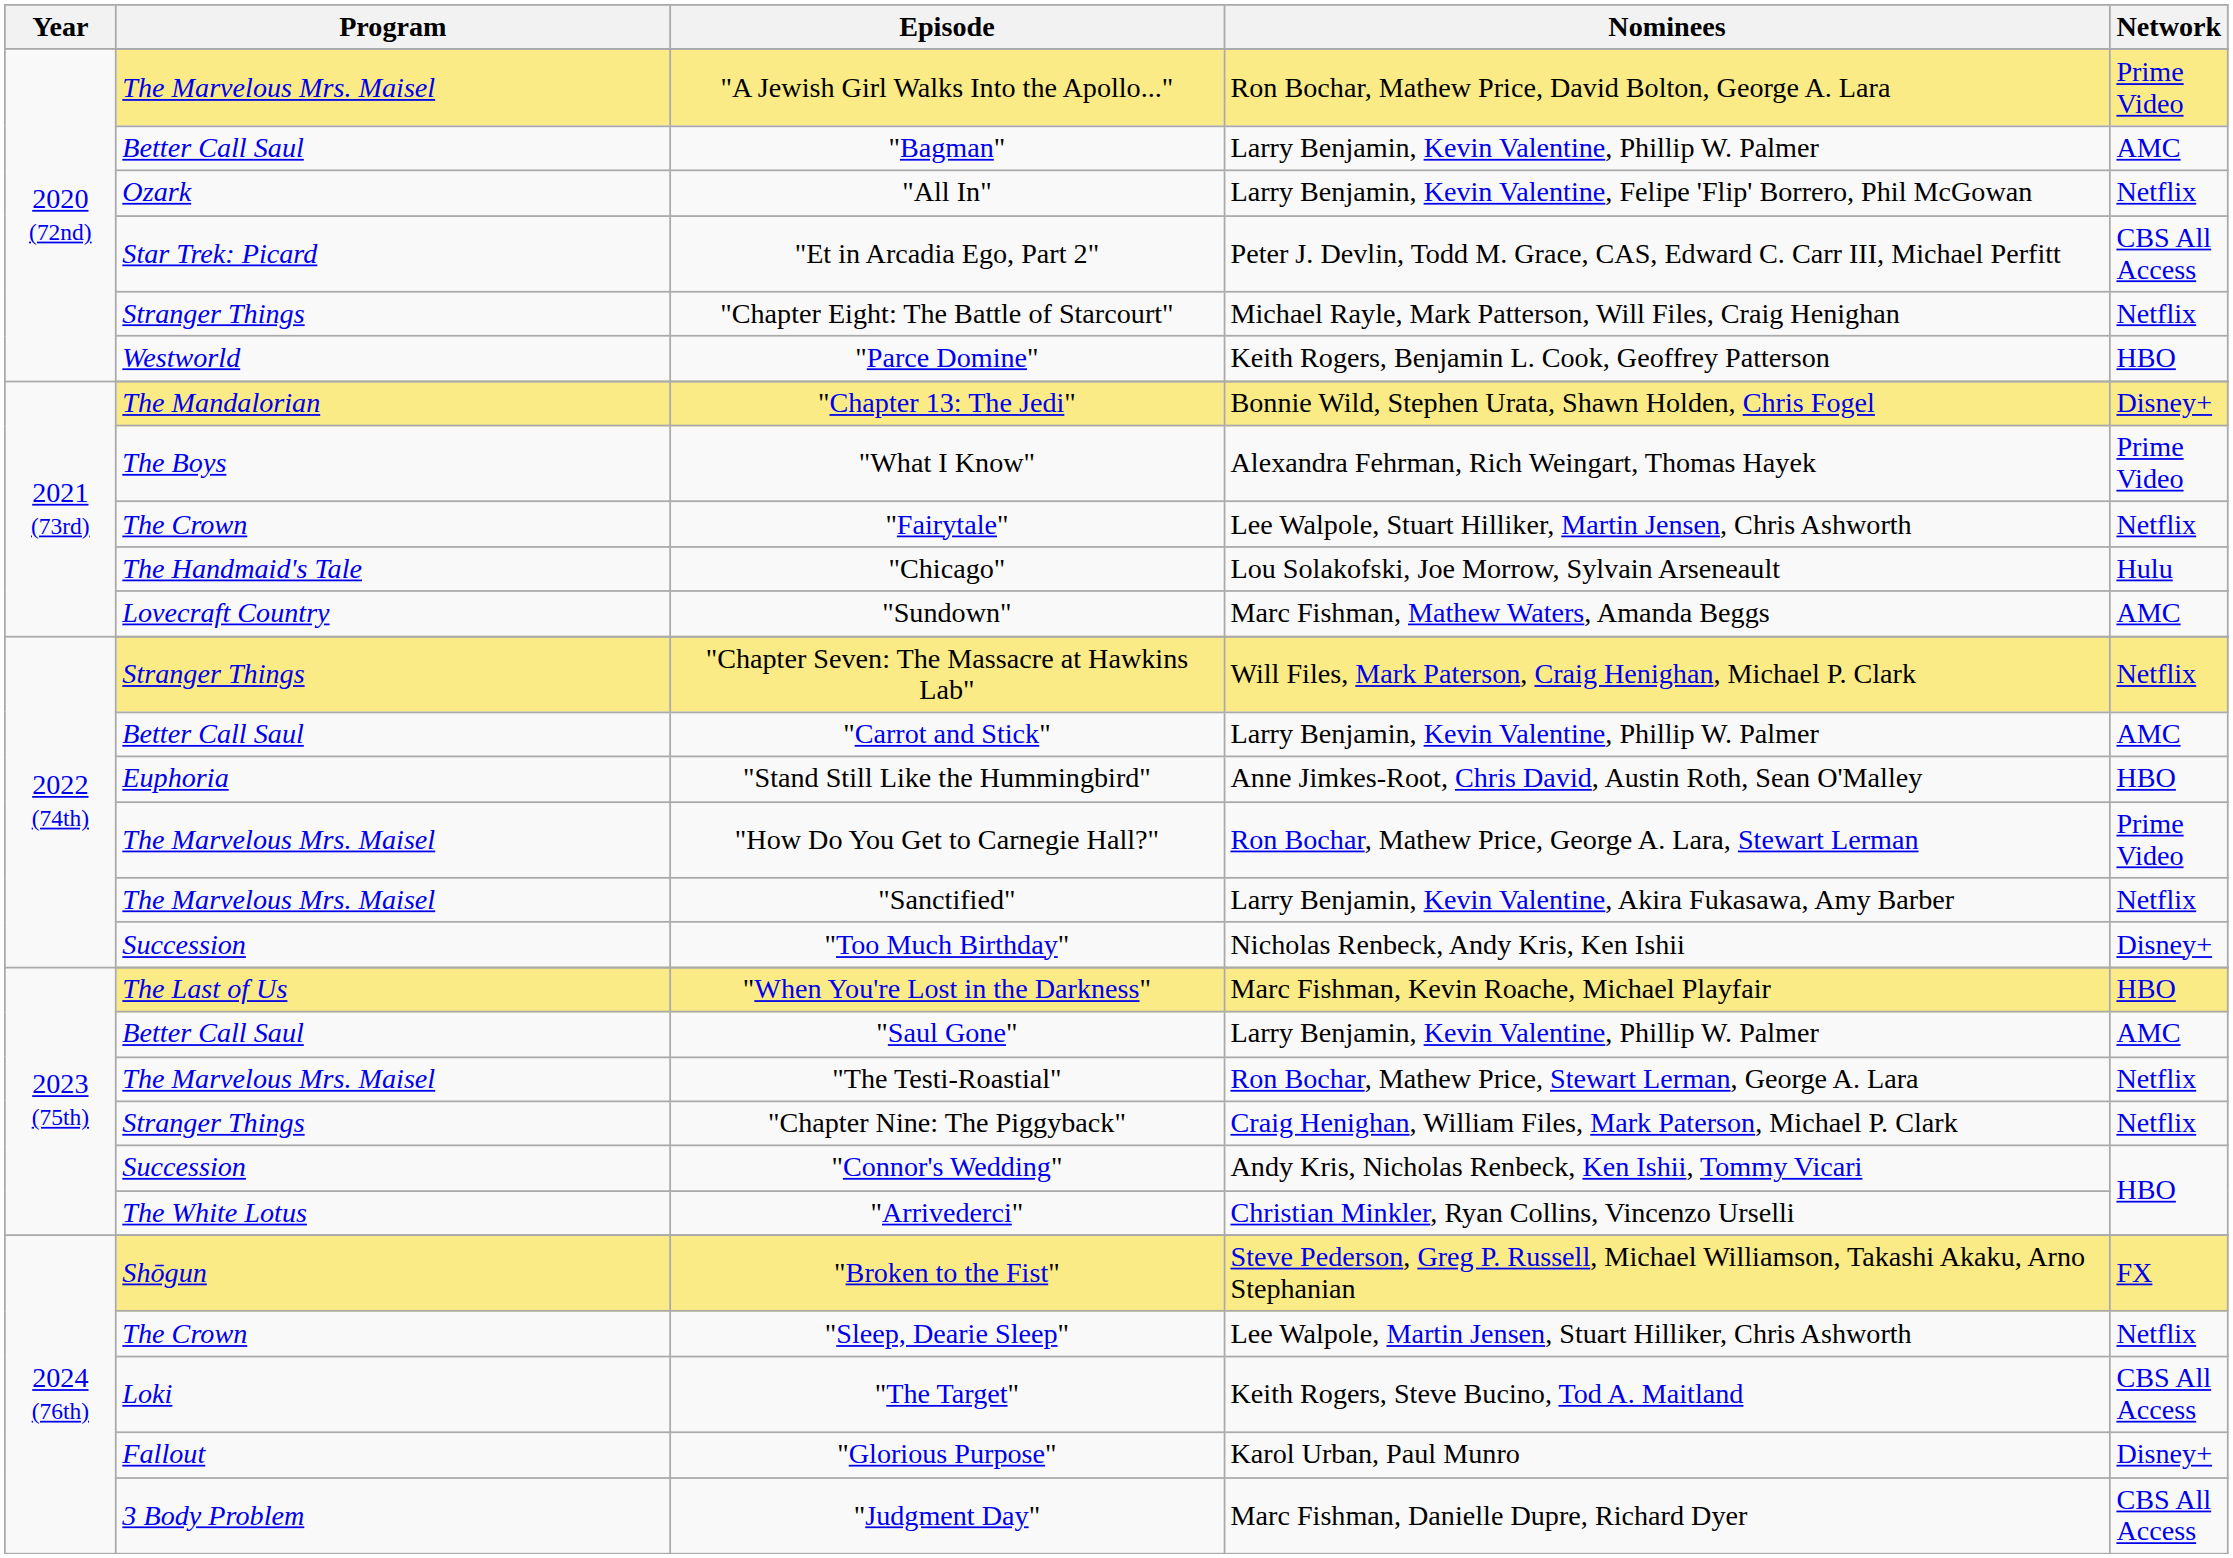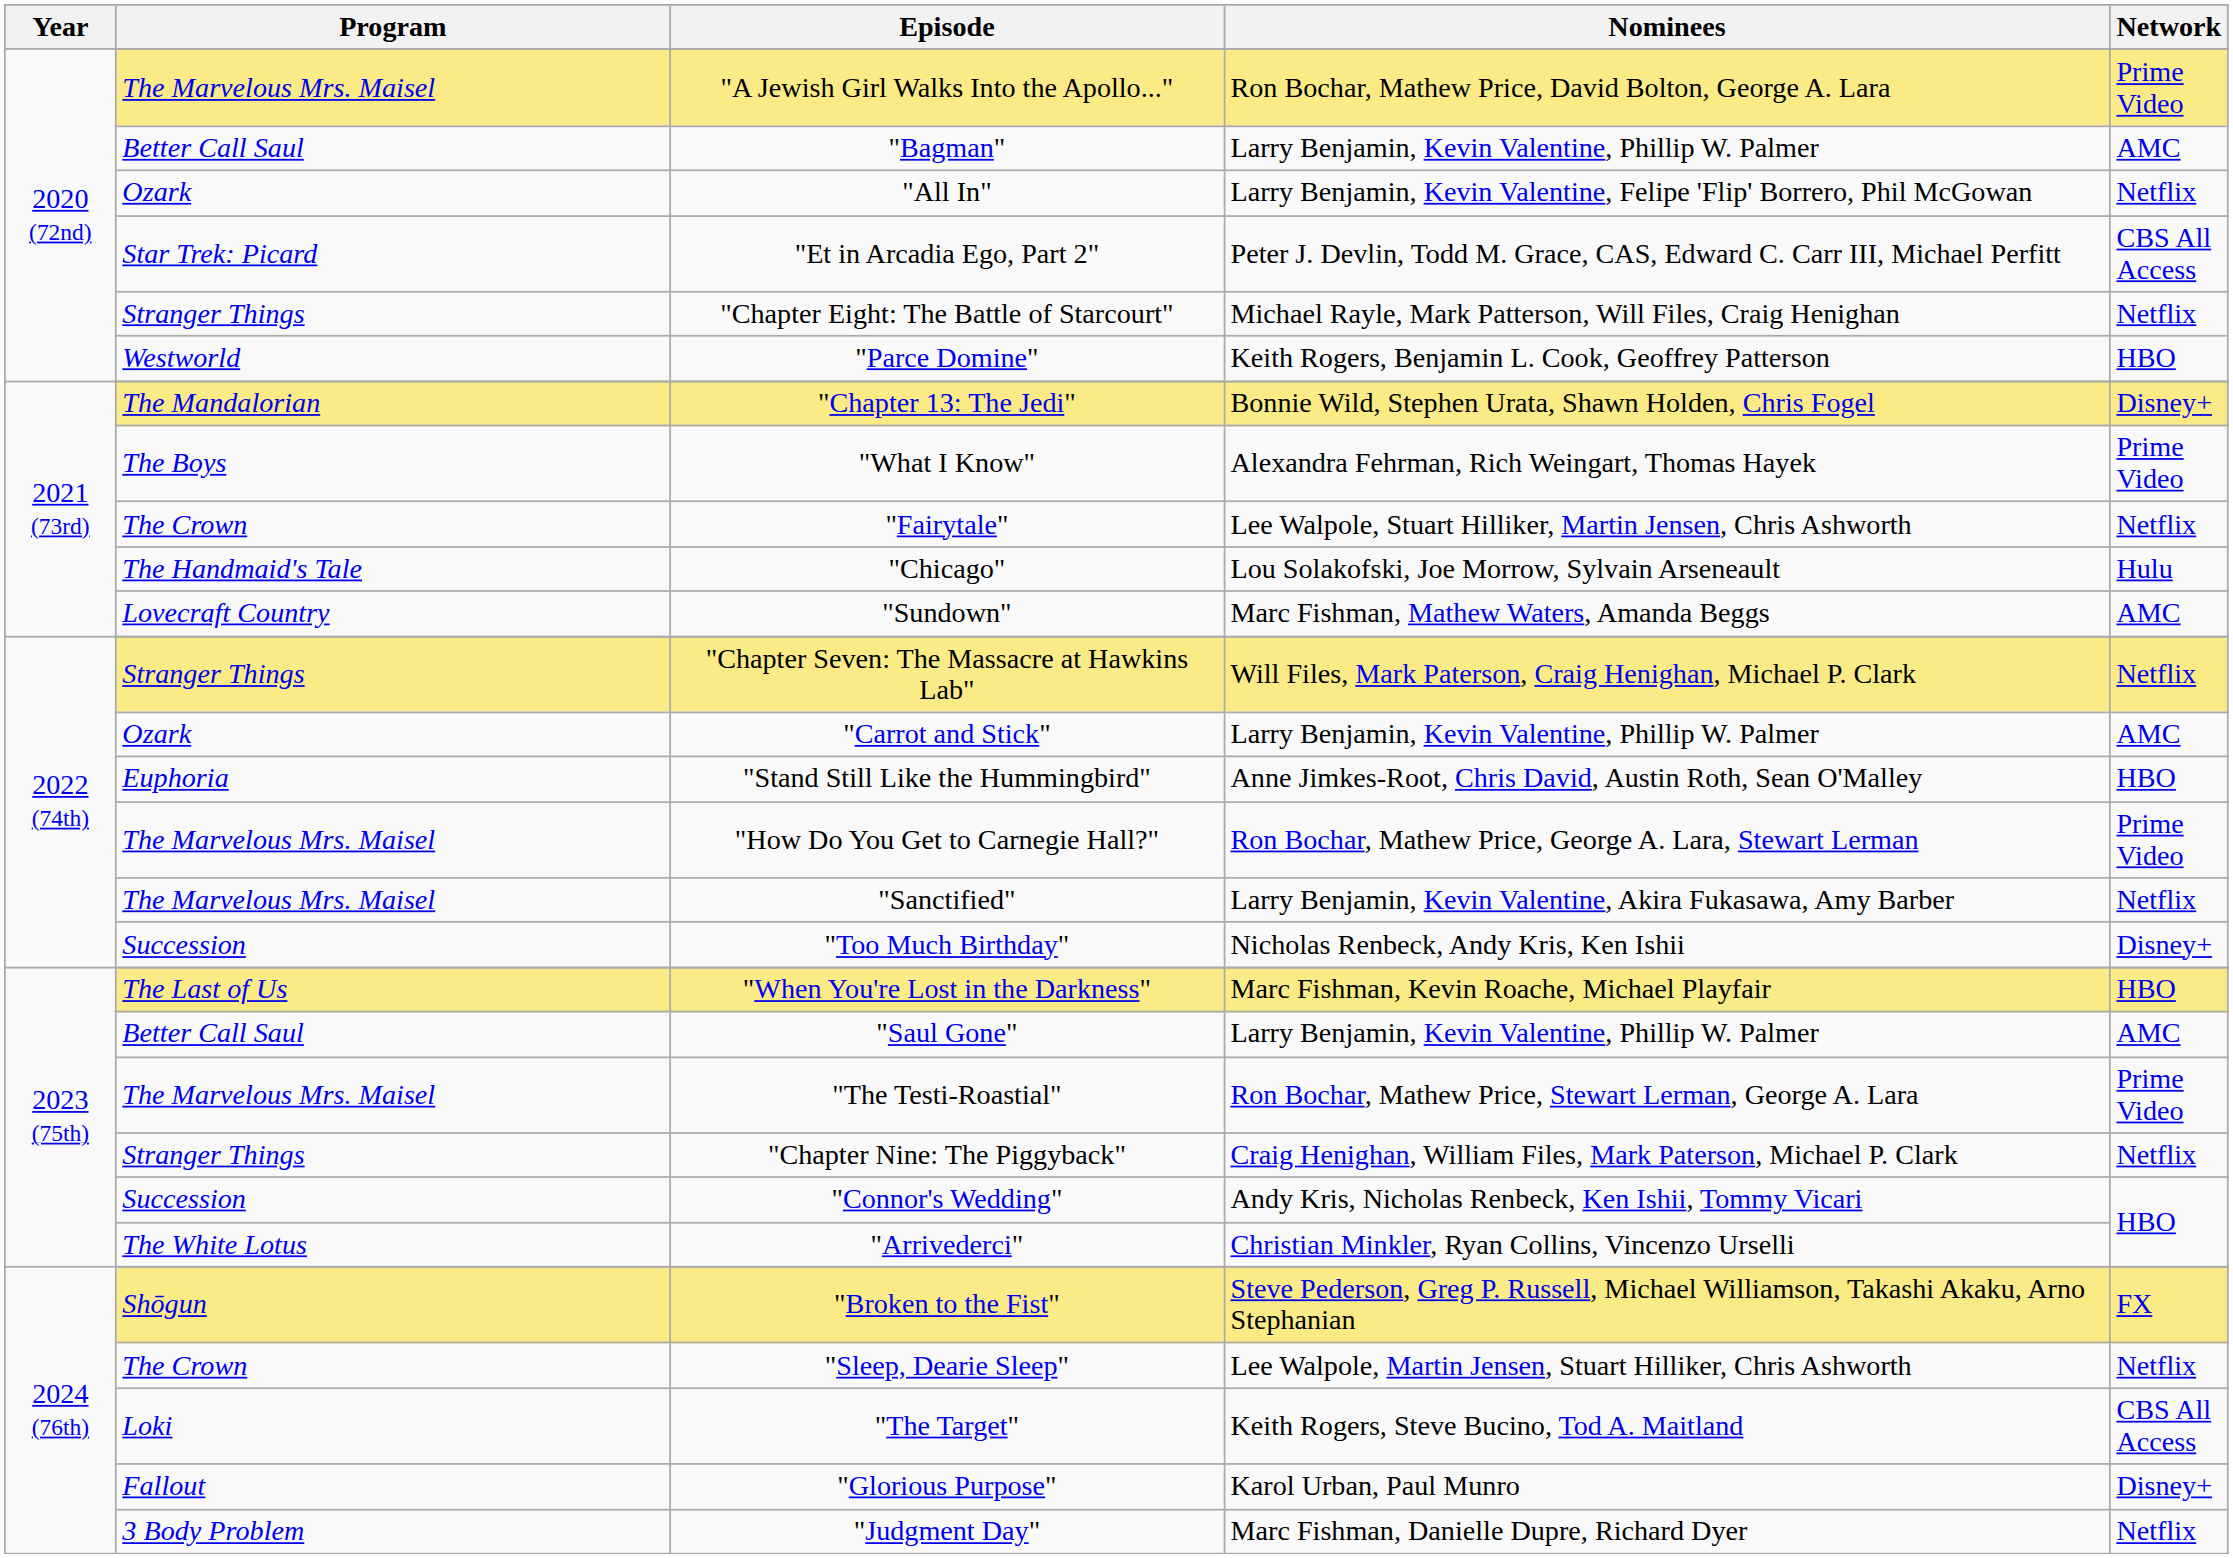"Carrot and Stick" | Program: Better Call Saul -> Ozark
"The Testi-Roastial" | Network: Netflix -> Prime Video
"Judgment Day" | Network: CBS All Access -> Netflix
